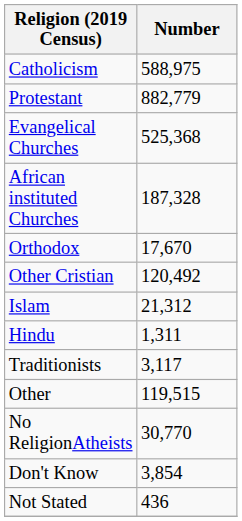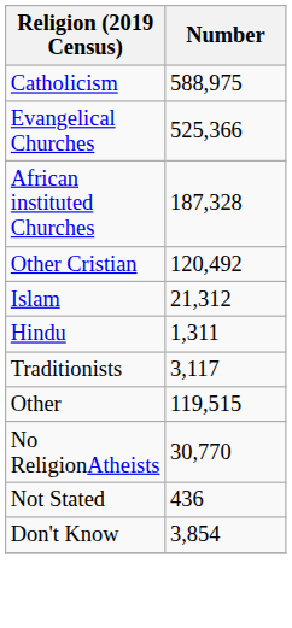- row: Protestant | 882,779
Evangelical Churches | Number: 525,368 -> 525,366
- row: Orthodox | 17,670
rows swapped: Don't Know <-> Not Stated
